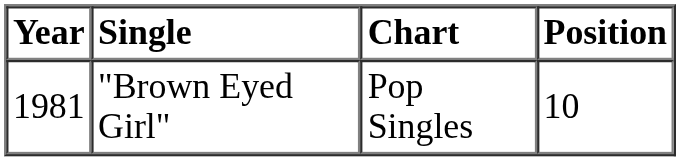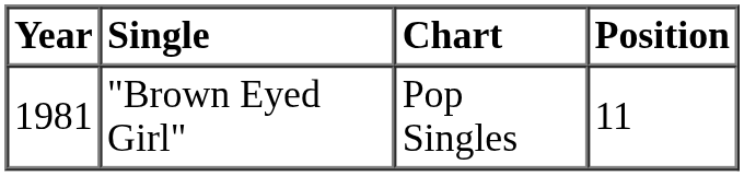"Brown Eyed Girl" | Position: 10 -> 11
